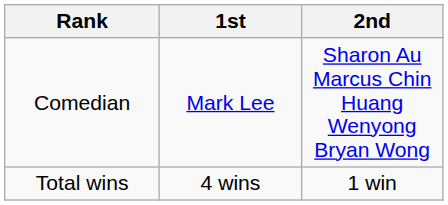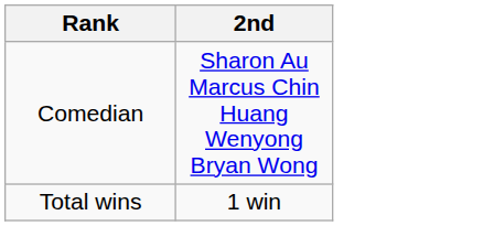- column: 1st | Mark Lee | 4 wins
